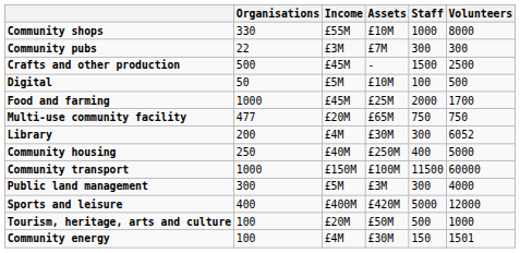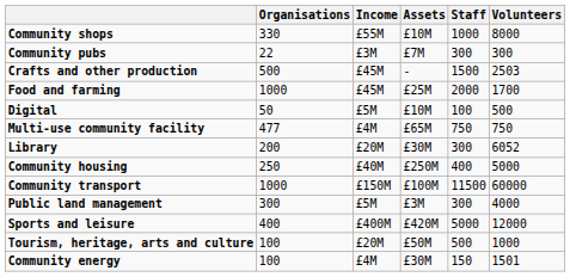Crafts and other production | Volunteers: 2500 -> 2503
rows swapped: Digital <-> Food and farming
Multi-use community facility | Income: £20M -> £4M
Library | Income: £4M -> £20M
